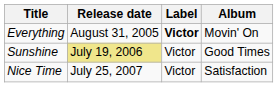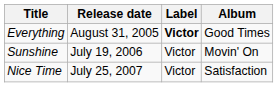Everything | Album: Movin' On -> Good Times
Sunshine | Release date: khaki background -> no background
Sunshine | Album: Good Times -> Movin' On
